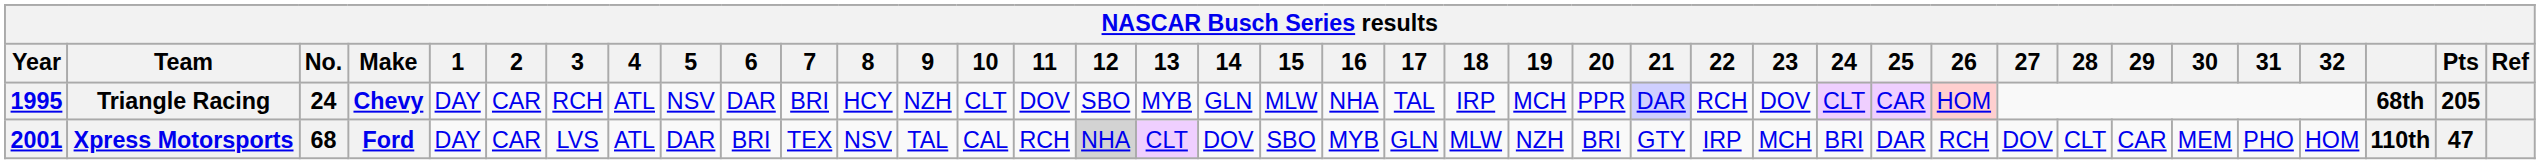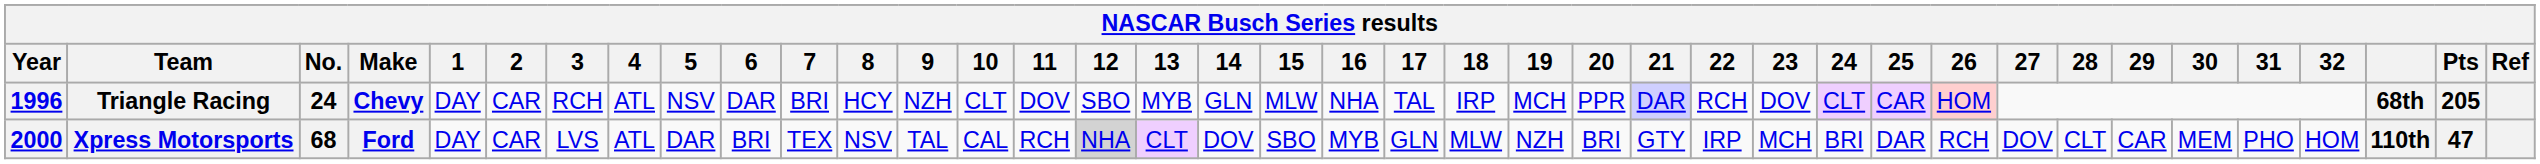Triangle Racing | Year: 1995 -> 1996
Xpress Motorsports | Year: 2001 -> 2000
